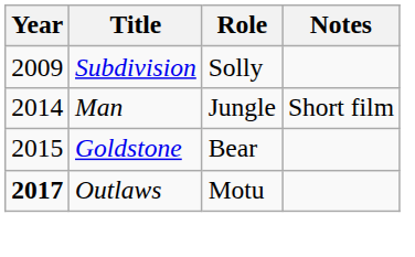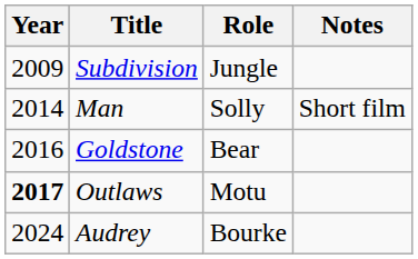Subdivision | Role: Solly -> Jungle
Man | Role: Jungle -> Solly
Goldstone | Year: 2015 -> 2016
+ row: 2024 | Audrey | Bourke
